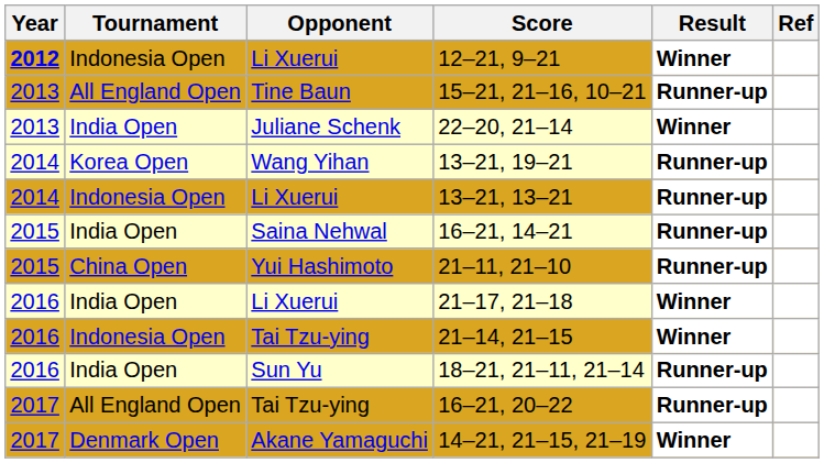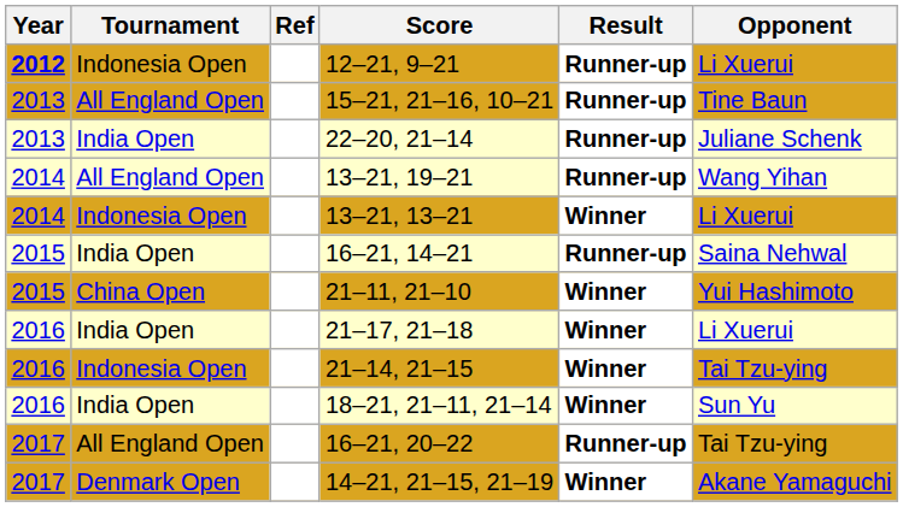columns swapped: Opponent <-> Ref
12–21, 9–21 | Result: Winner -> Runner-up
22–20, 21–14 | Result: Winner -> Runner-up
13–21, 19–21 | Tournament: Korea Open -> All England Open
13–21, 13–21 | Result: Runner-up -> Winner
21–11, 21–10 | Result: Runner-up -> Winner
18–21, 21–11, 21–14 | Result: Runner-up -> Winner
